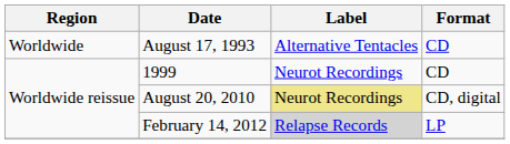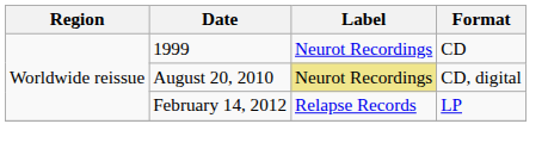- row: Worldwide | August 17, 1993 | Alternative Tentacles | CD
February 14, 2012 | Label: lightgrey background -> no background
